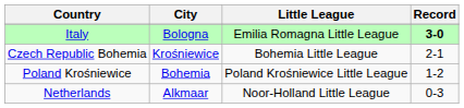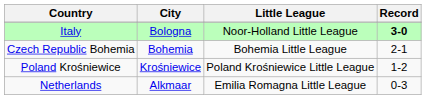Italy | Little League: Emilia Romagna Little League -> Noor-Holland Little League
Czech Republic Bohemia | City: Krośniewice -> Bohemia
Poland Krośniewice | City: Bohemia -> Krośniewice
Netherlands | Little League: Noor-Holland Little League -> Emilia Romagna Little League
